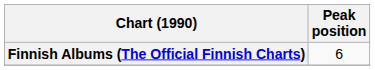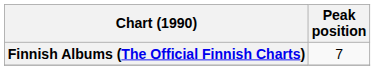Finnish Albums (The Official Finnish Charts) | Peak position: 6 -> 7
